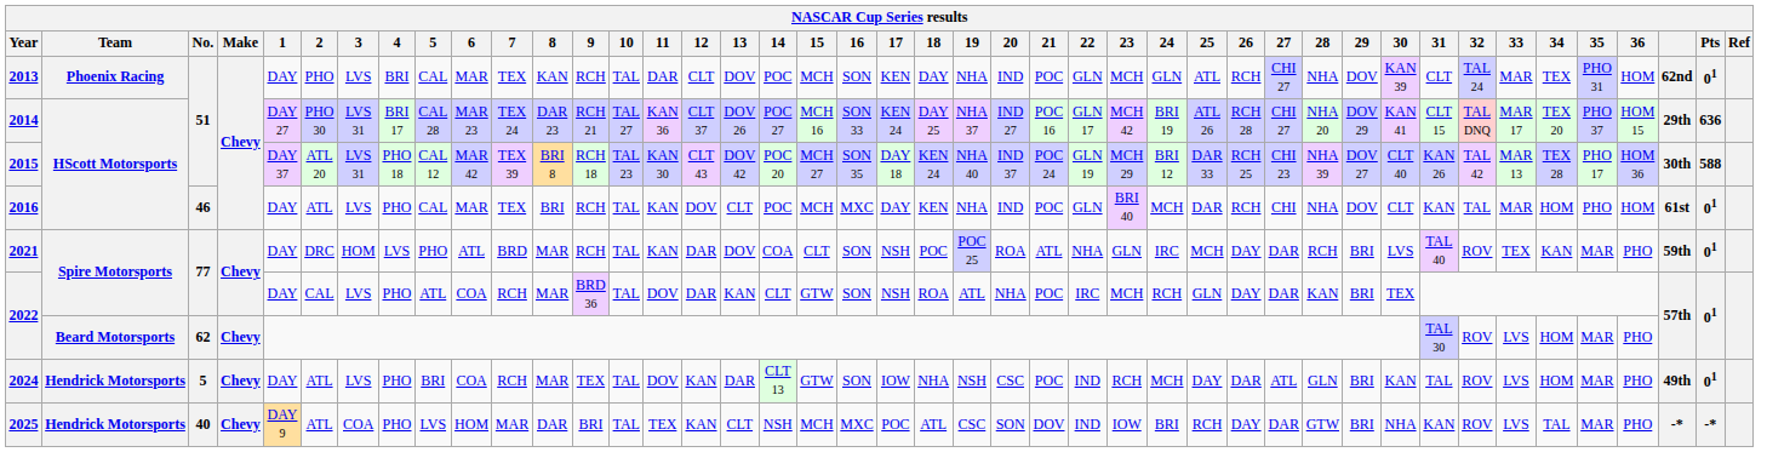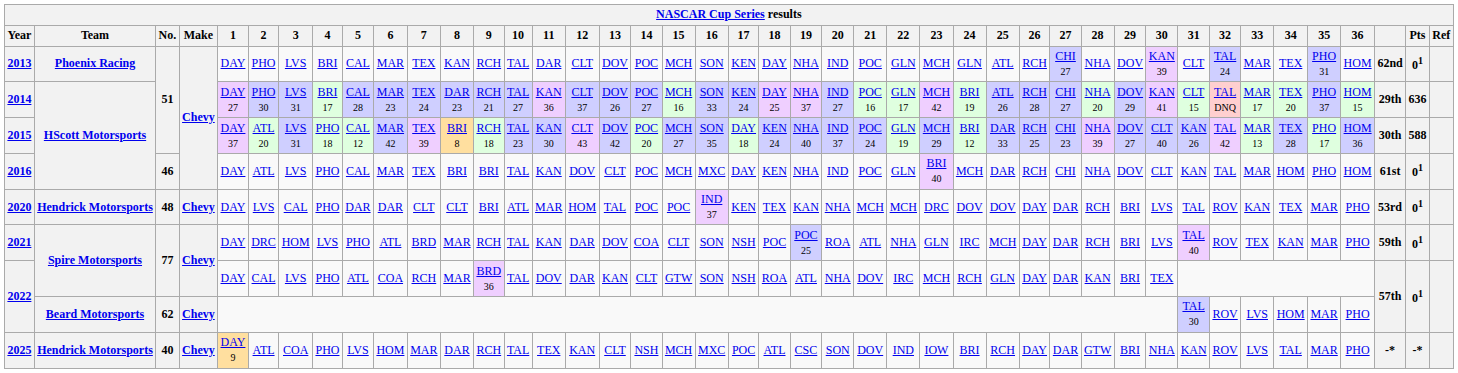2016 | 9: RCH -> BRI
+ row: 2020 | Hendrick Motorsports | 48 | Chevy | DAY | LVS | CAL | PHO | DAR | DAR | CLT | CLT | BRI | ATL | MAR | HOM | TAL | POC | POC | IND 37 | KEN | TEX | KAN | NHA | MCH | MCH | DRC | DOV | DOV | DAY | DAR | RCH | BRI | LVS | TAL | ROV | KAN | TEX | MAR | PHO | 53rd | 01
2022 / 77 | 21: POC -> DOV
- row: 2024 | Hendrick Motorsports | 5 | Chevy | DAY | ATL | LVS | PHO | BRI | COA | RCH | MAR | TEX | TAL | DOV | KAN | DAR | CLT 13 | GTW | SON | IOW | NHA | NSH | CSC | POC | IND | RCH | MCH | DAY | DAR | ATL | GLN | BRI | KAN | TAL | ROV | LVS | HOM | MAR | PHO | 49th | 01
2025 | 9: BRI -> RCH
